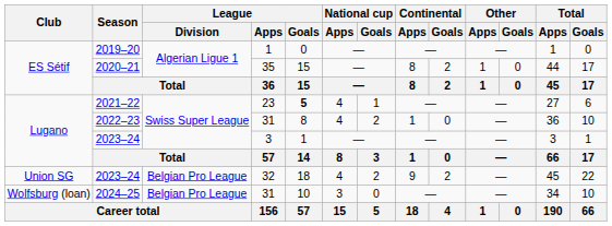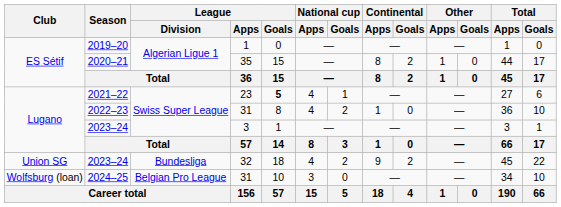2023–24 / 32 | League / Division: Belgian Pro League -> Bundesliga
